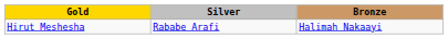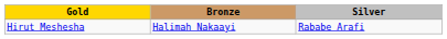columns swapped: Silver <-> Bronze
